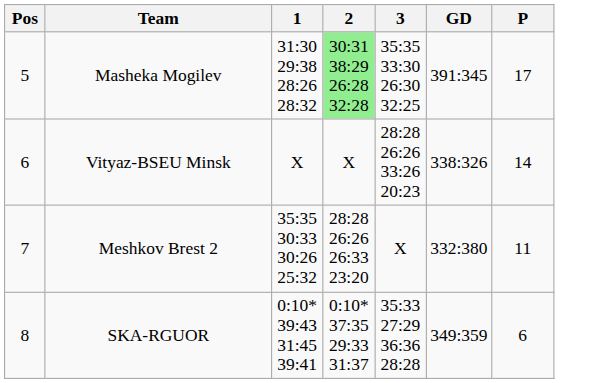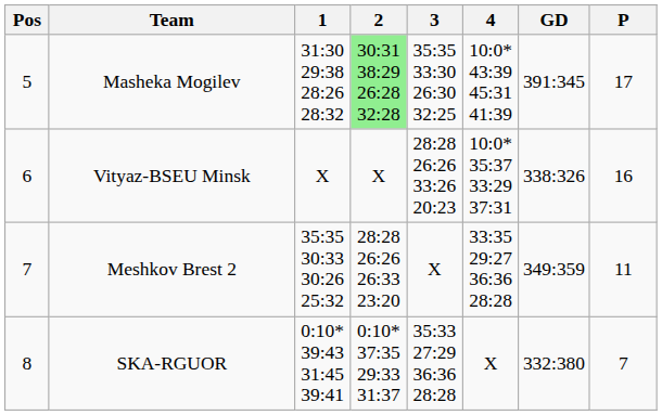+ column: 4 | 10:0* 43:39 45:31 41:39 | 10:0* 35:37 33:29 37:31 | 33:35 29:27 36:36 28:28 | X
Vityaz-BSEU Minsk | P: 14 -> 16
Meshkov Brest 2 | GD: 332:380 -> 349:359
SKA-RGUOR | GD: 349:359 -> 332:380
SKA-RGUOR | P: 6 -> 7
